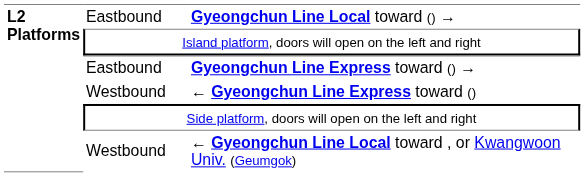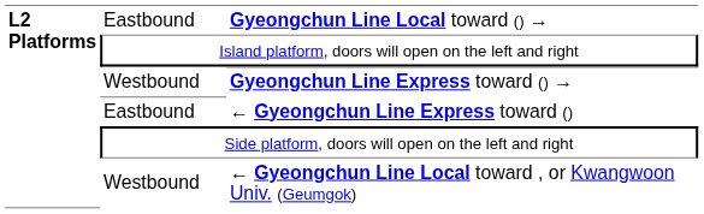Gyeongchun Line Express toward () → | column 2: Eastbound -> Westbound
← Gyeongchun Line Express toward () | column 2: Westbound -> Eastbound
